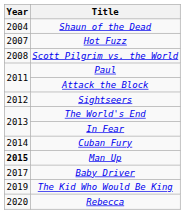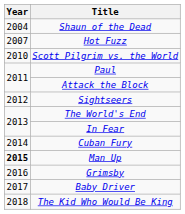Scott Pilgrim vs. the World | Year: 2008 -> 2010
+ row: 2016 | Grimsby
The Kid Who Would Be King | Year: 2019 -> 2018
- row: 2020 | Rebecca
